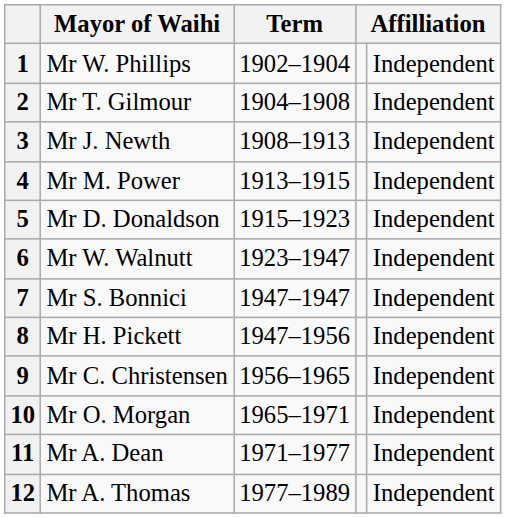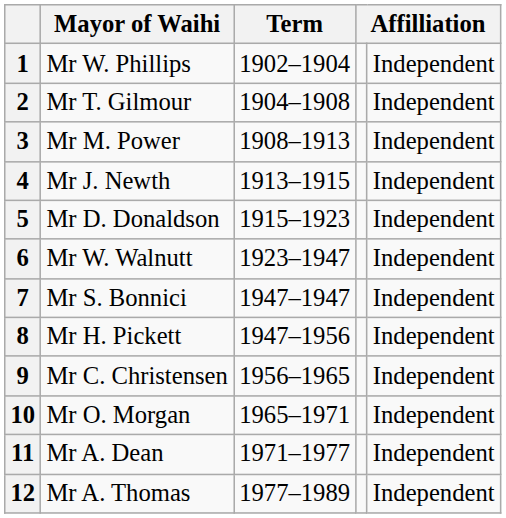3 | Mayor of Waihi: Mr J. Newth -> Mr M. Power
4 | Mayor of Waihi: Mr M. Power -> Mr J. Newth
